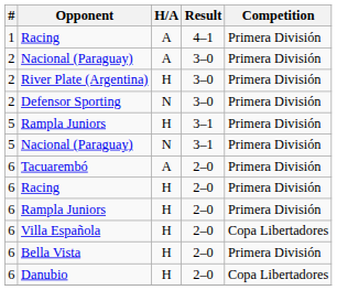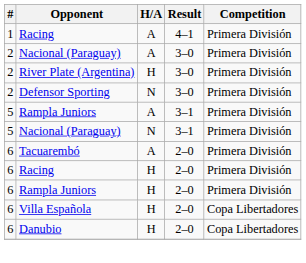5 / Rampla Juniors | H/A: H -> A
- row: 6 | Bella Vista | H | 2–0 | Primera División
